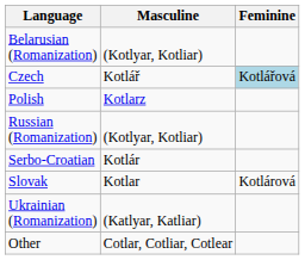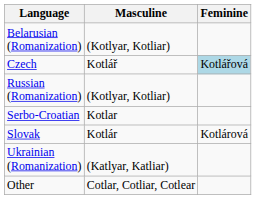- row: Polish | Kotlarz
Serbo-Croatian | Masculine: Kotlár -> Kotlar
Slovak | Masculine: Kotlar -> Kotlár
